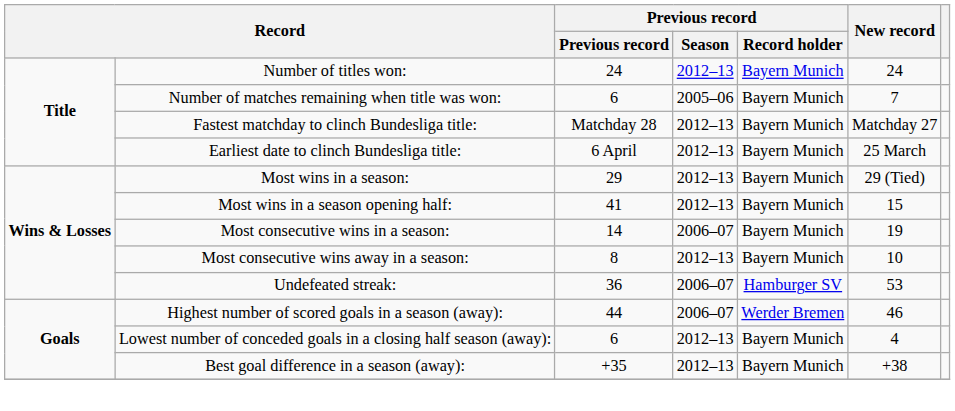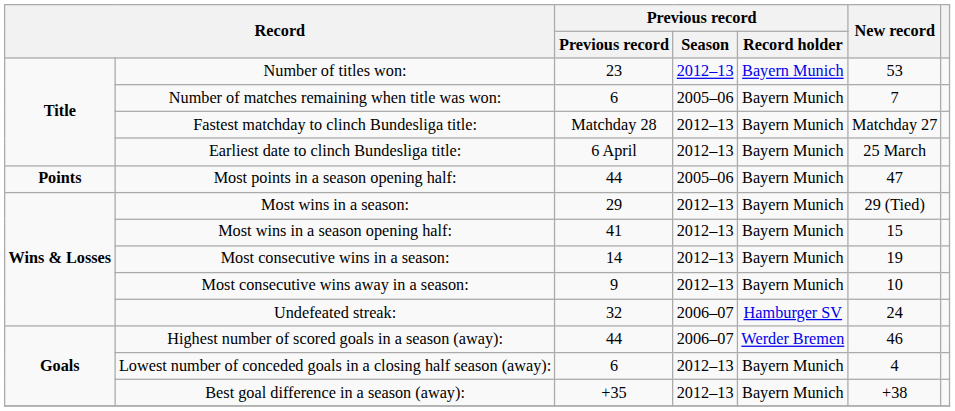Number of titles won: | Previous record: 24 -> 23
Number of titles won: | New record: 24 -> 53
+ row: Points | Most points in a season opening half: | 44 | 2005–06 | Bayern Munich | 47
Most consecutive wins in a season: | Previous record / Season: 2006–07 -> 2012–13
Most consecutive wins away in a season: | Previous record: 8 -> 9
Undefeated streak: | Previous record: 36 -> 32
Undefeated streak: | New record: 53 -> 24
